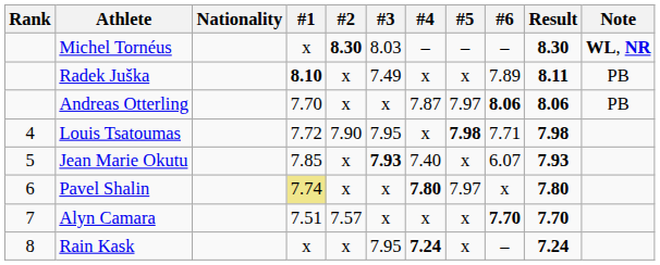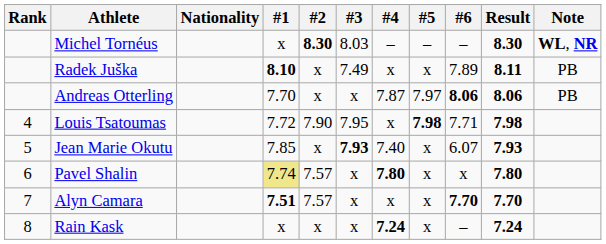Pavel Shalin | #2: x -> 7.57
Pavel Shalin | #5: 7.97 -> x
Alyn Camara | #1: normal -> bold
Rain Kask | #3: 7.95 -> x
